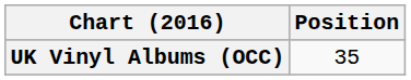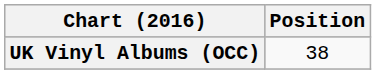UK Vinyl Albums (OCC) | Position: 35 -> 38
